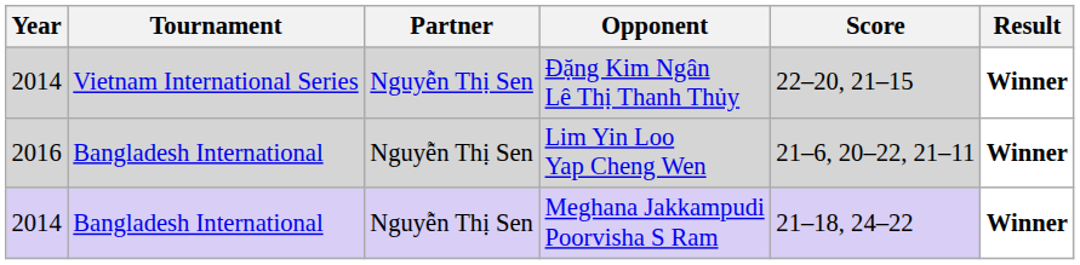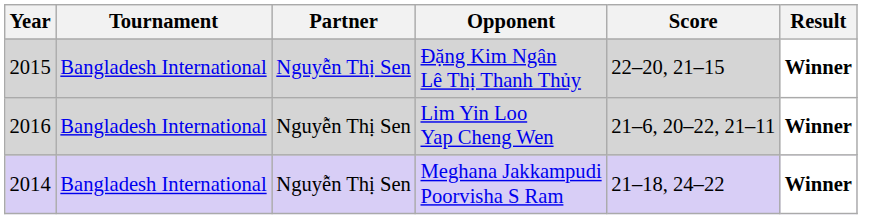Đặng Kim Ngân Lê Thị Thanh Thủy | Year: 2014 -> 2015
Đặng Kim Ngân Lê Thị Thanh Thủy | Tournament: Vietnam International Series -> Bangladesh International
